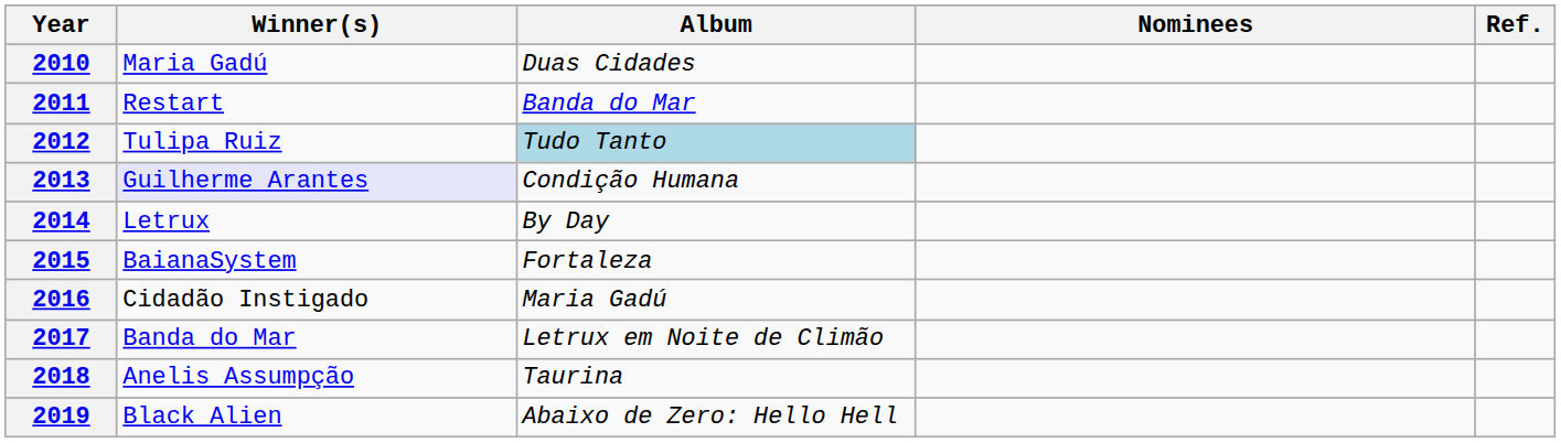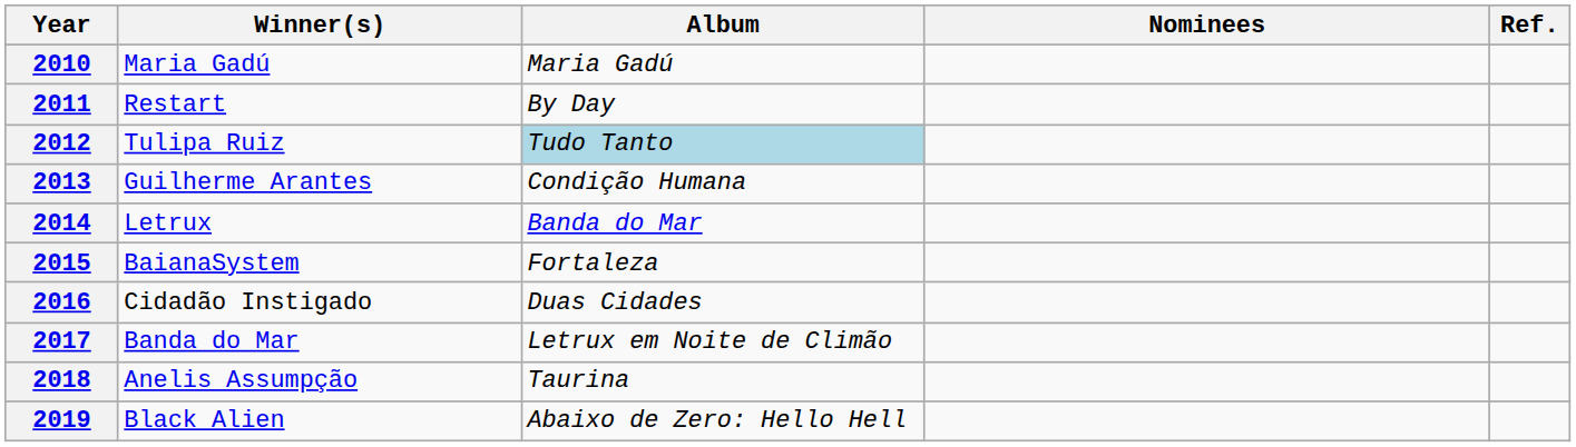2010 | Album: Duas Cidades -> Maria Gadú
2011 | Album: Banda do Mar -> By Day
2013 | Winner(s): lavender background -> no background
2014 | Album: By Day -> Banda do Mar
2016 | Album: Maria Gadú -> Duas Cidades
